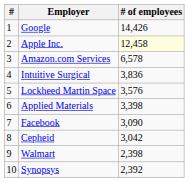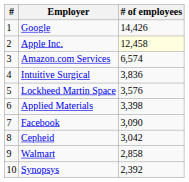Amazon.com Services | # of employees: 6,578 -> 6,574
Walmart | # of employees: 2,398 -> 2,858
